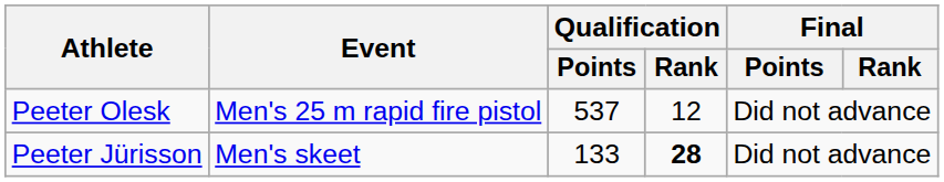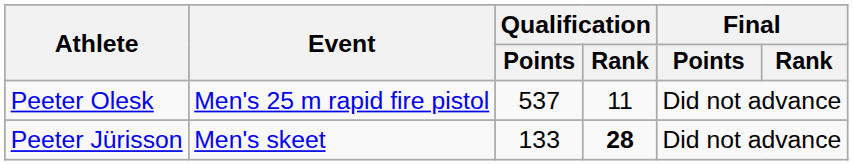Peeter Olesk | Qualification / Rank: 12 -> 11
